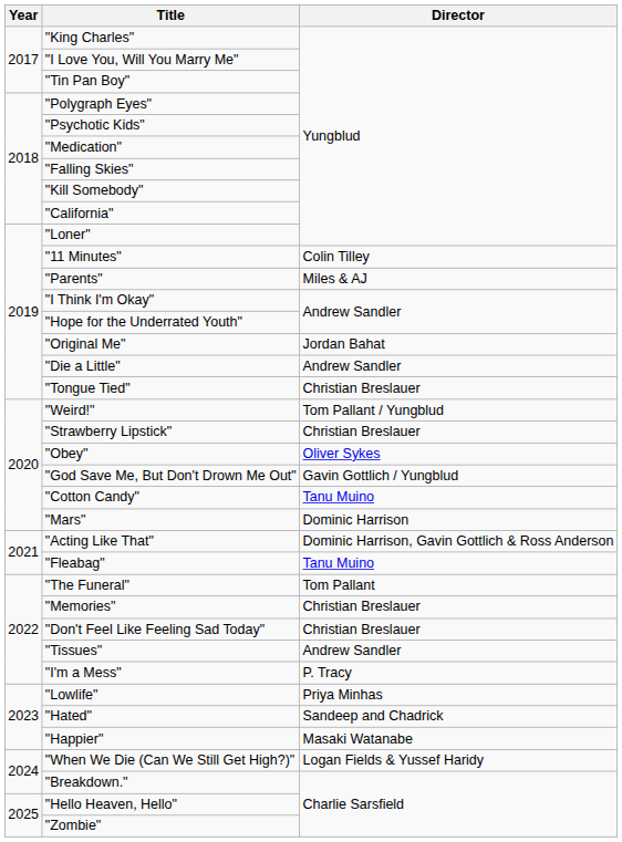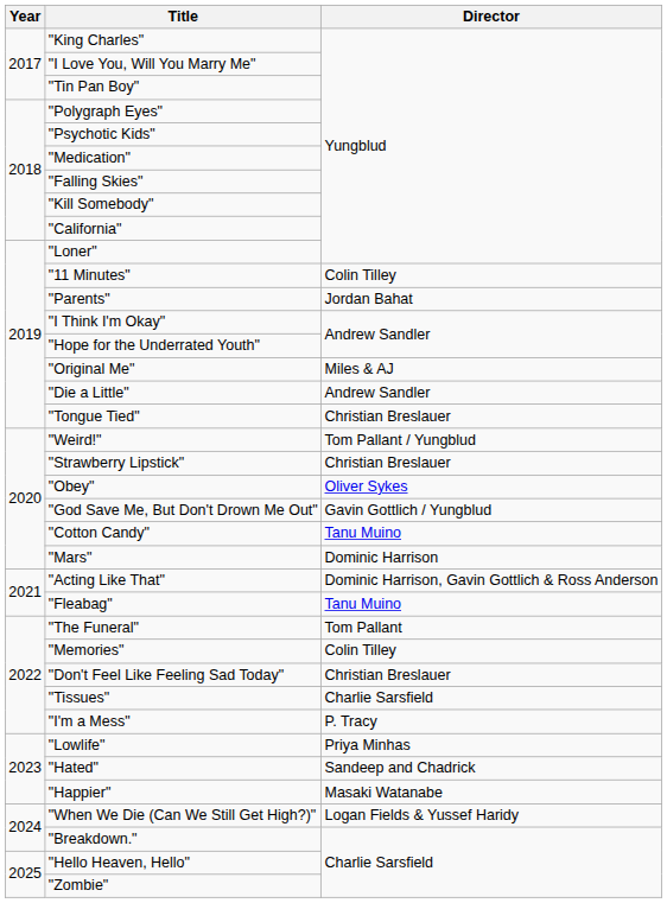"Parents" | Director: Miles & AJ -> Jordan Bahat
"Original Me" | Director: Jordan Bahat -> Miles & AJ
"Memories" | Director: Christian Breslauer -> Colin Tilley
"Tissues" | Director: Andrew Sandler -> Charlie Sarsfield
